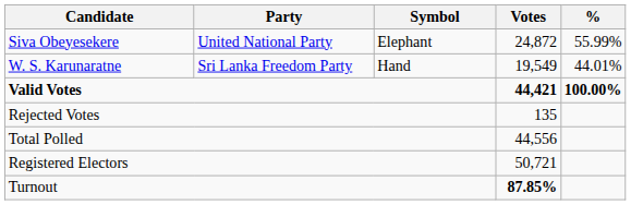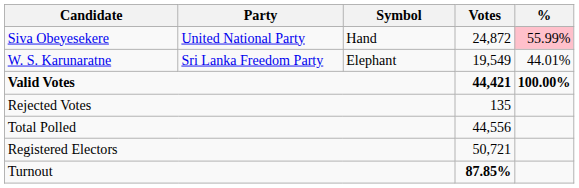Siva Obeyesekere | Symbol: Elephant -> Hand
Siva Obeyesekere | %: no background -> pink background
W. S. Karunaratne | Symbol: Hand -> Elephant
